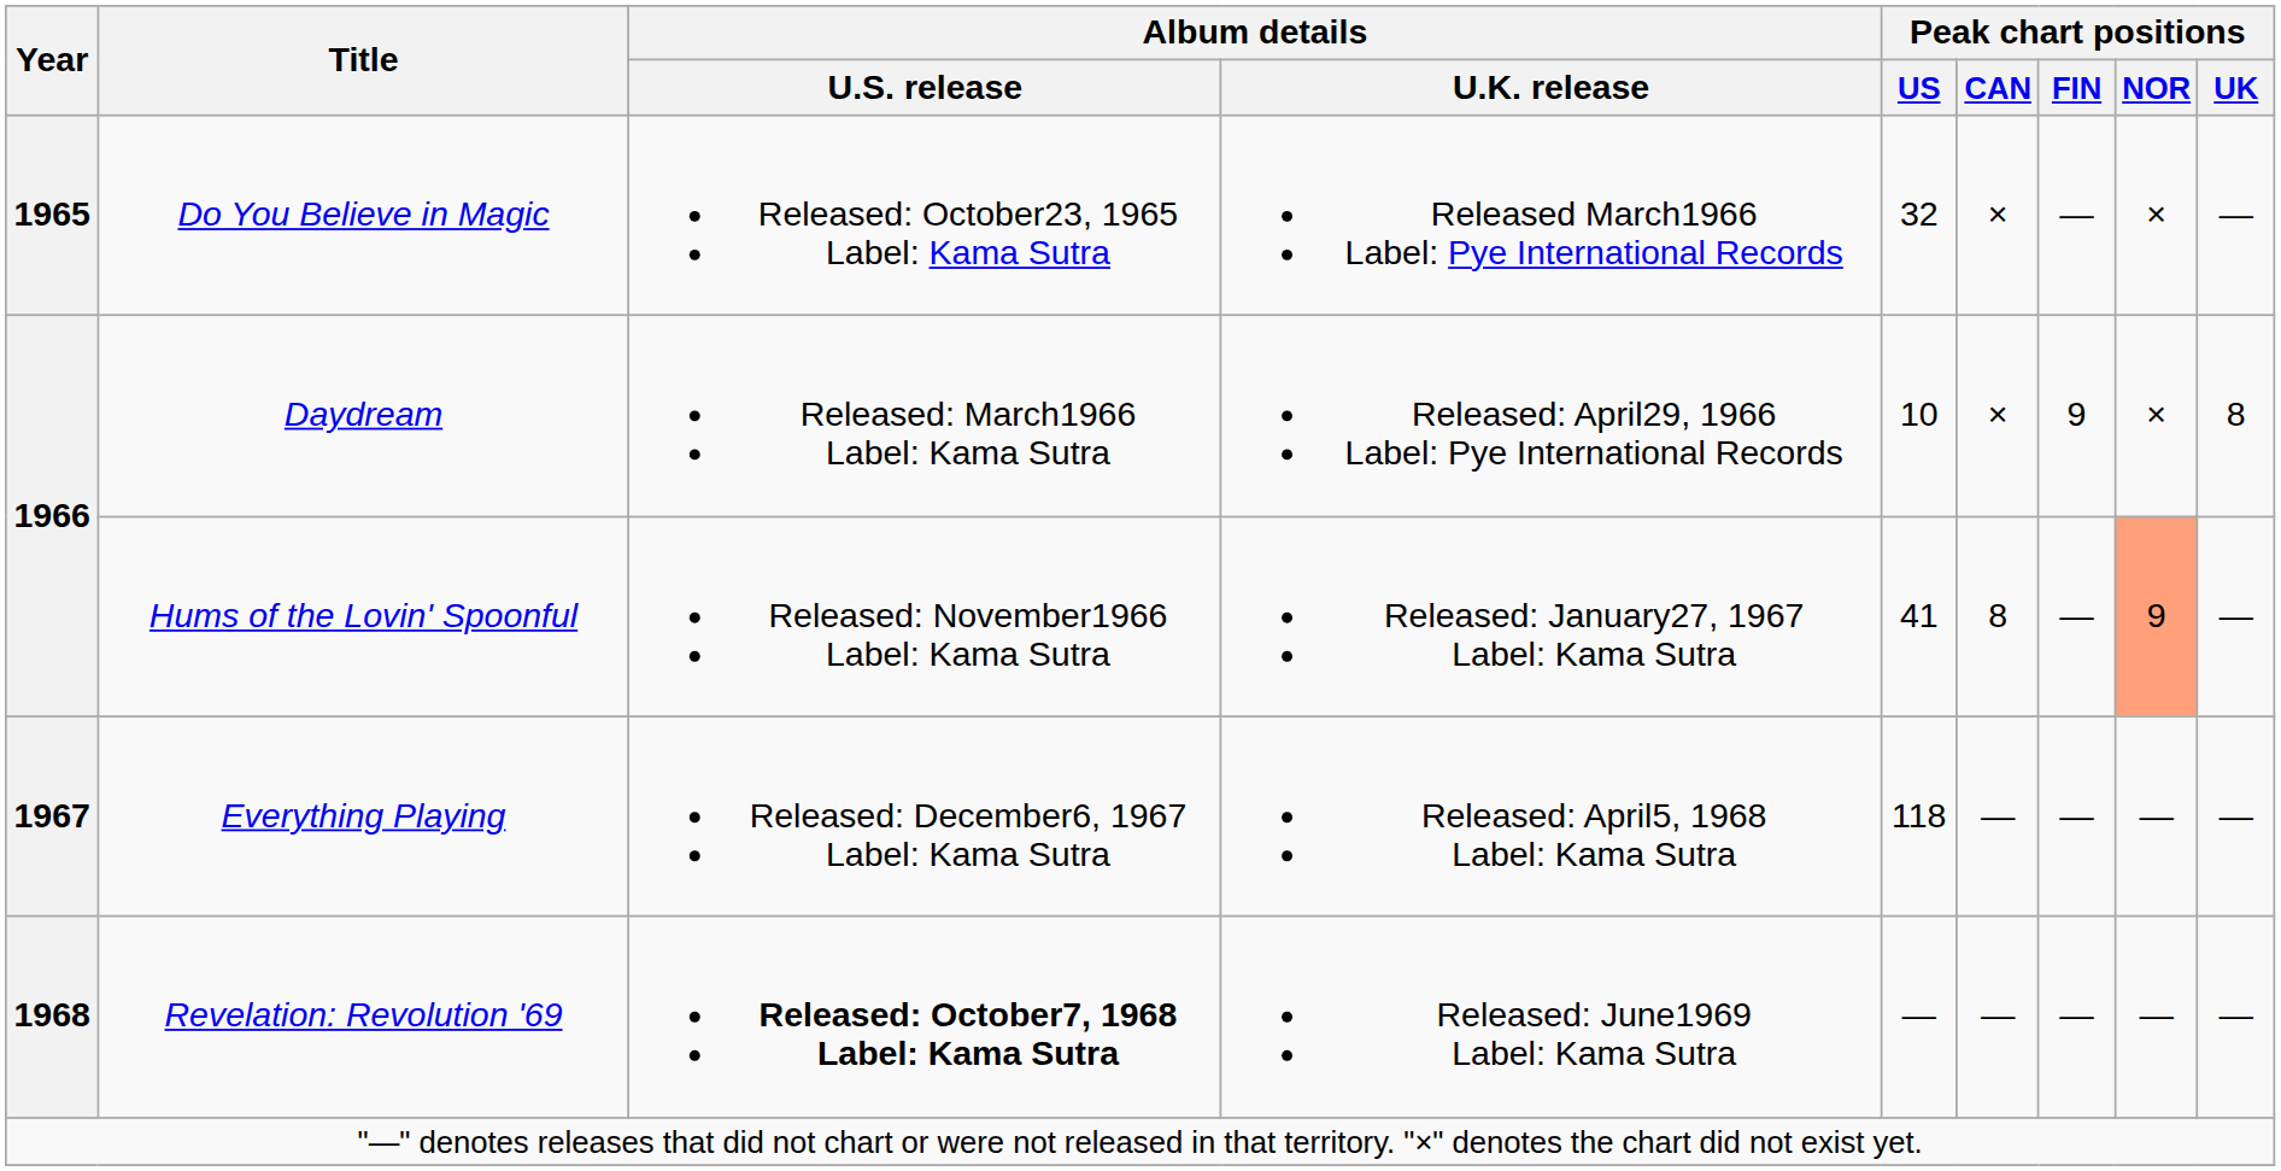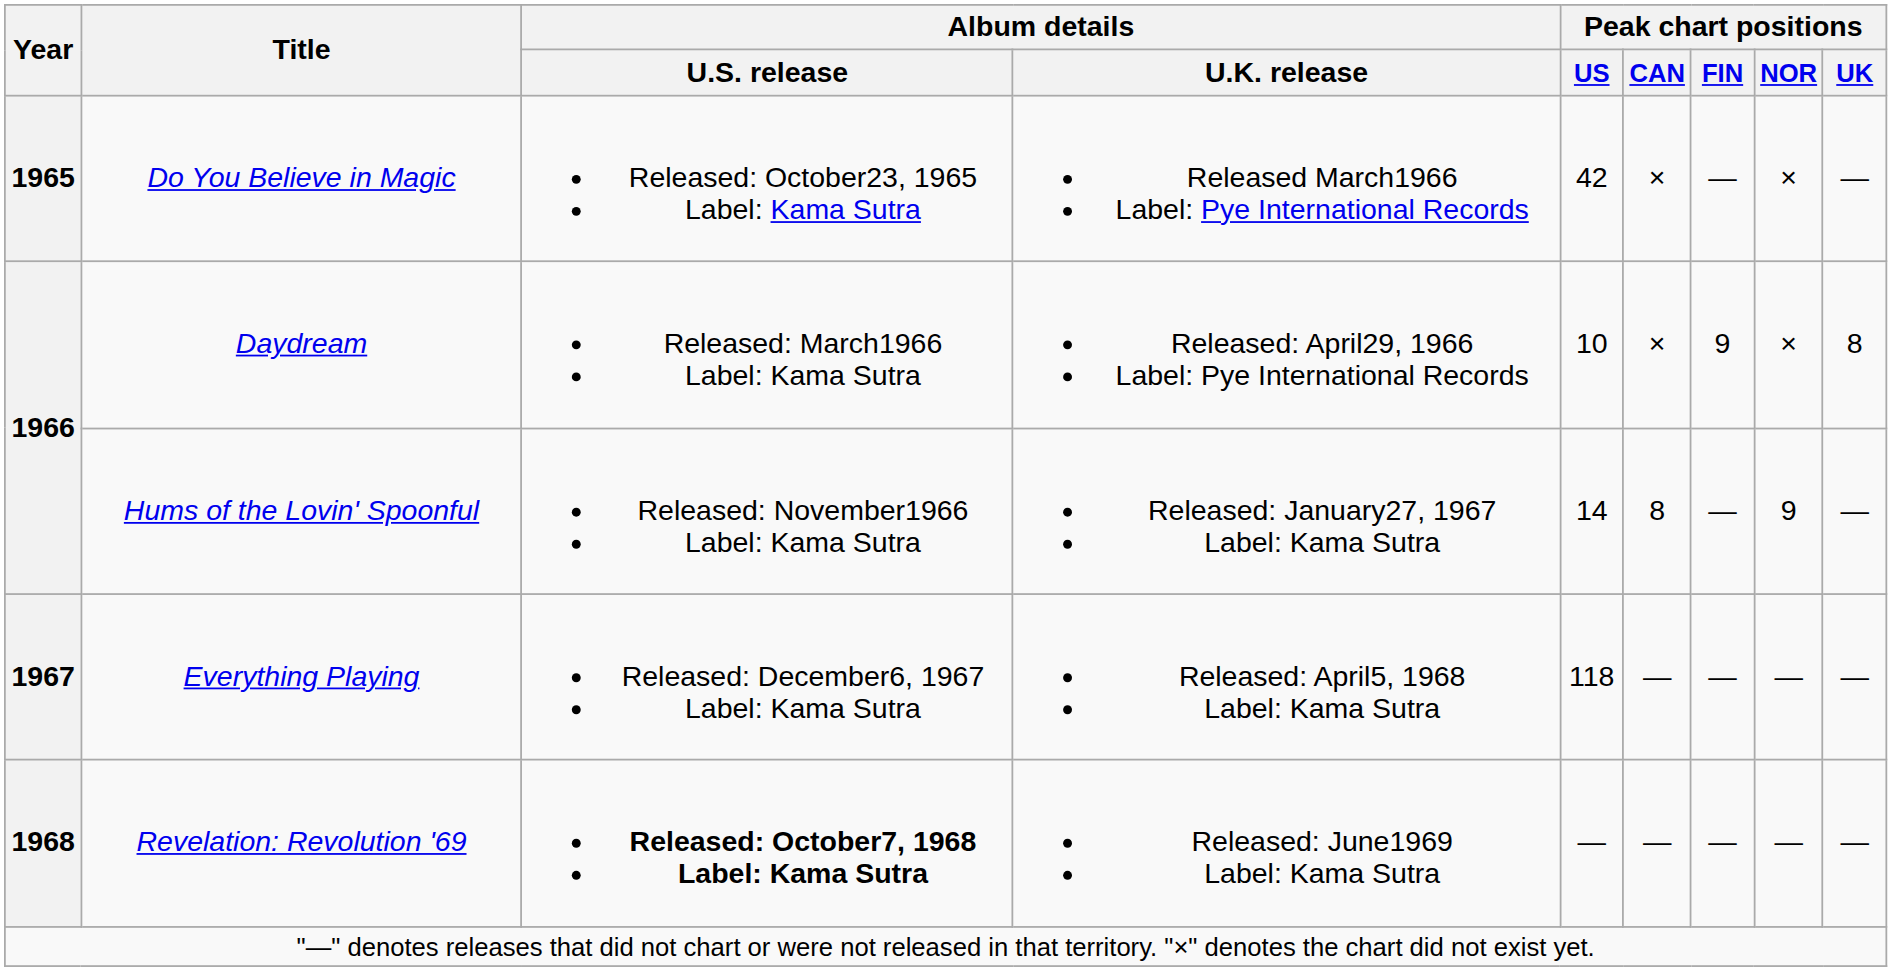Do You Believe in Magic | Peak chart positions / US: 32 -> 42
Hums of the Lovin' Spoonful | Peak chart positions / US: 41 -> 14
Hums of the Lovin' Spoonful | Peak chart positions / NOR: lightsalmon background -> no background
